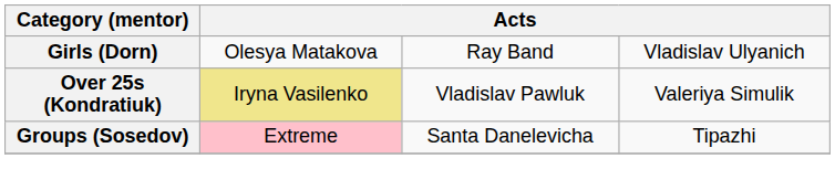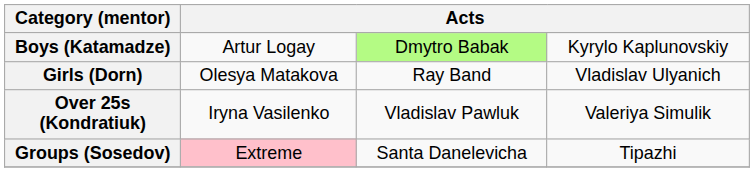+ row: Boys (Katamadze) | Artur Logay | Dmytro Babak | Kyrylo Kaplunovskiy
Over 25s (Kondratiuk) | column 2: khaki background -> no background
